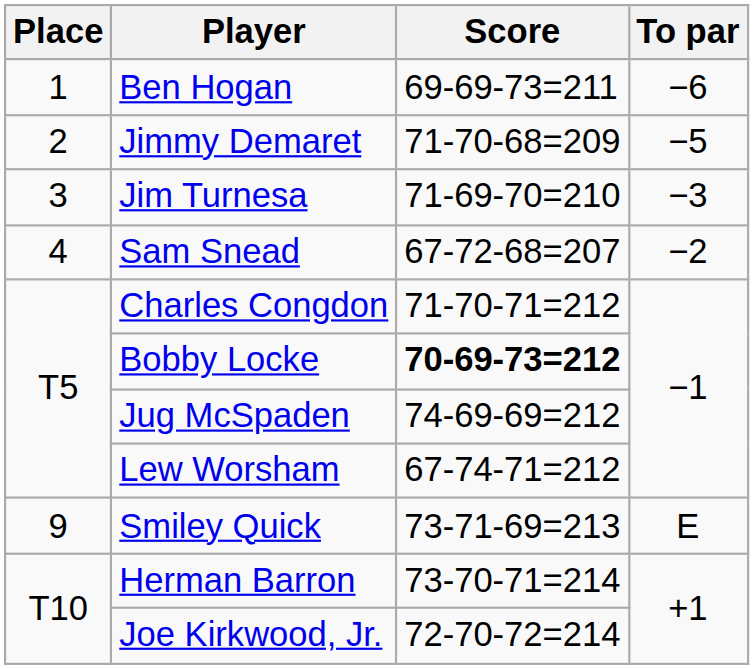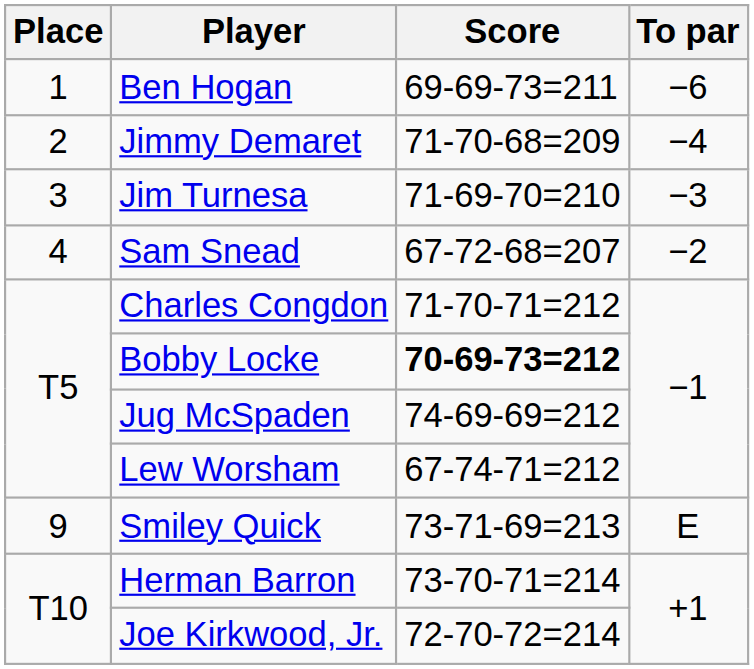Jimmy Demaret | To par: −5 -> −4
